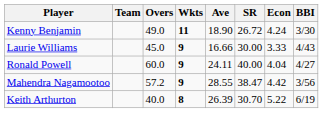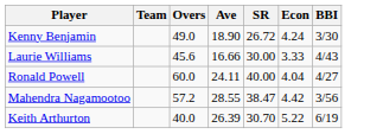- column: Wkts | 11 | 9 | 9 | 9 | 8
Laurie Williams | Overs: 45.0 -> 45.6
